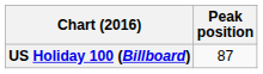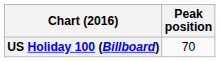US Holiday 100 (Billboard) | Peak position: 87 -> 70
